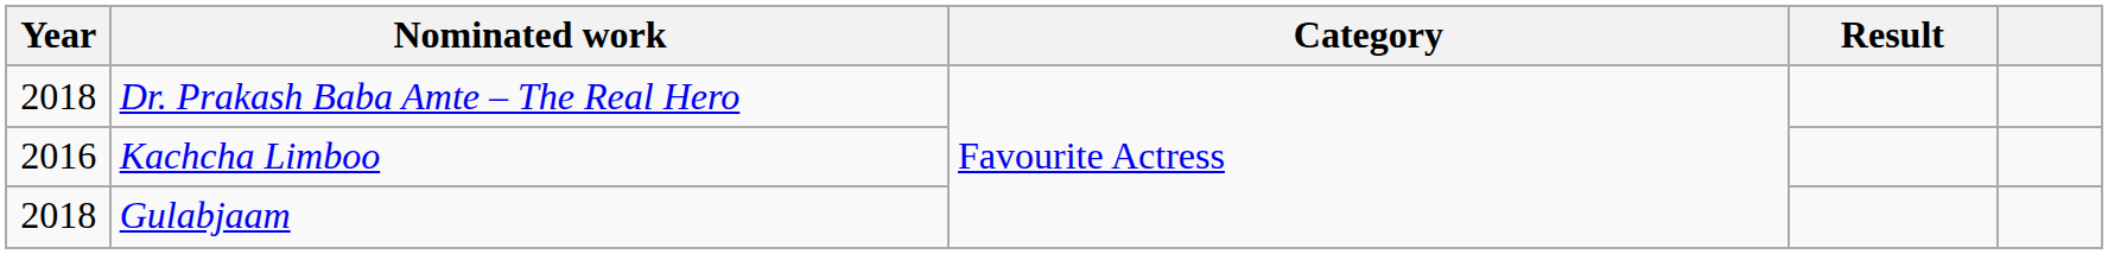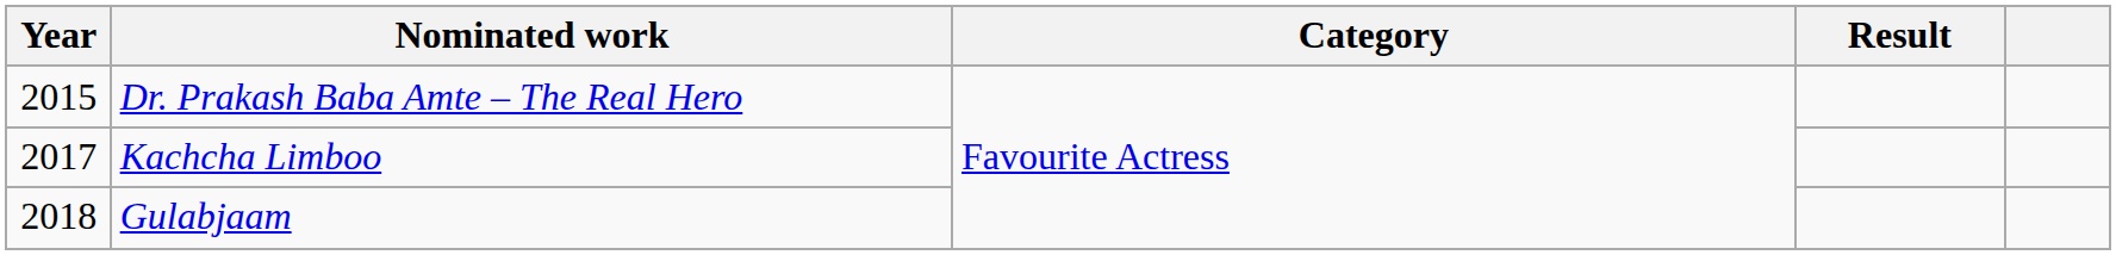Dr. Prakash Baba Amte – The Real Hero | Year: 2018 -> 2015
Kachcha Limboo | Year: 2016 -> 2017
